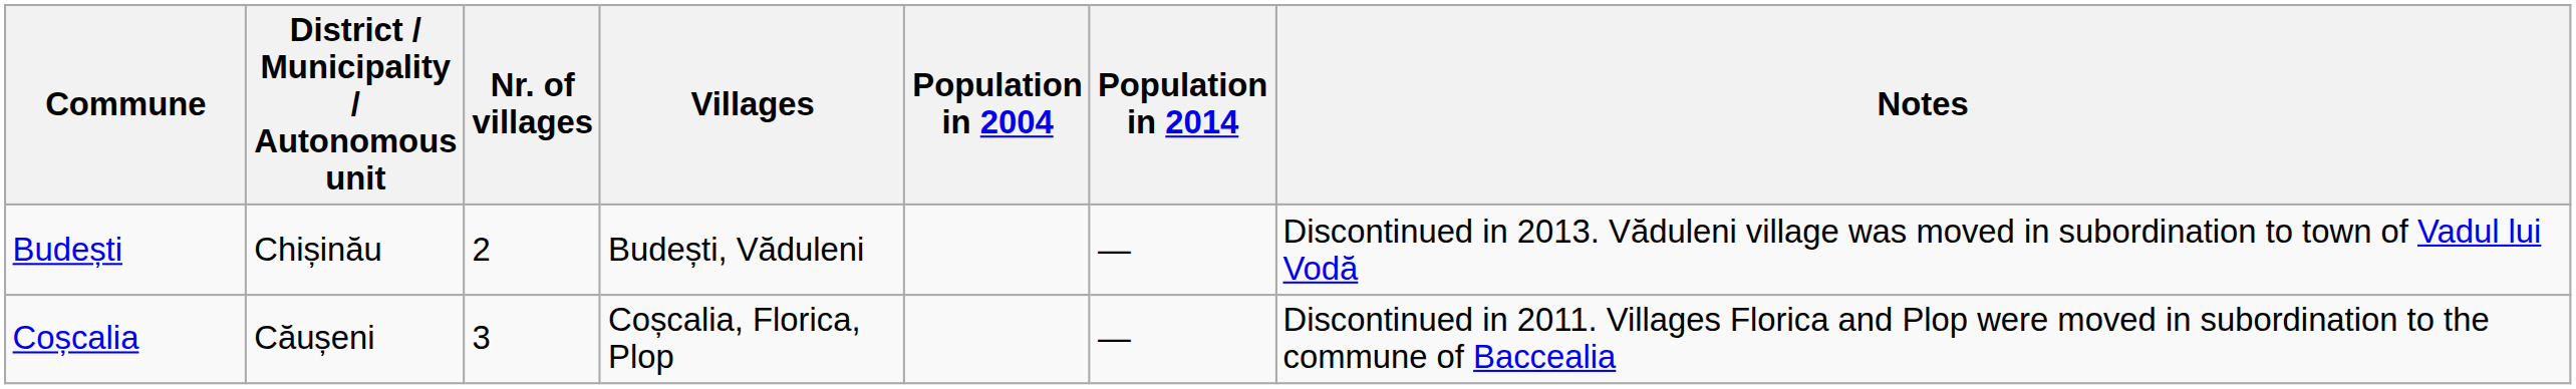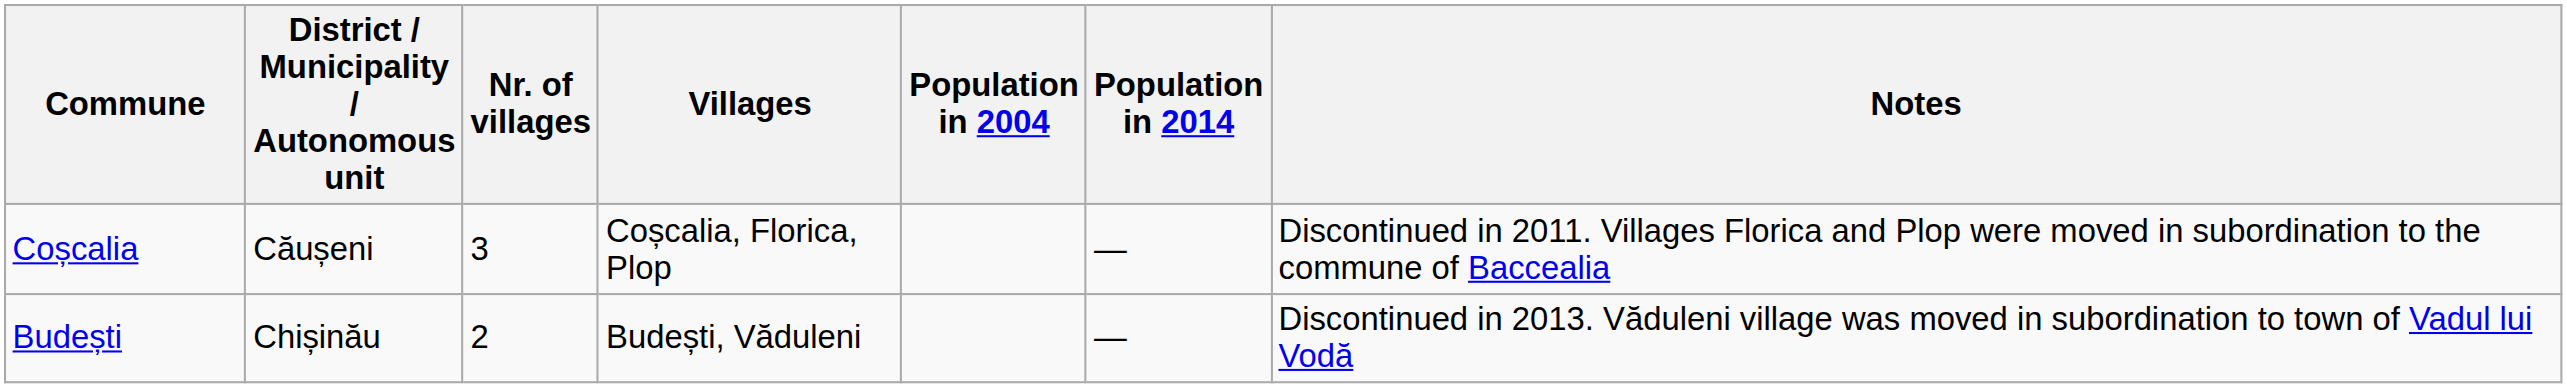rows swapped: Budești <-> Coșcalia
